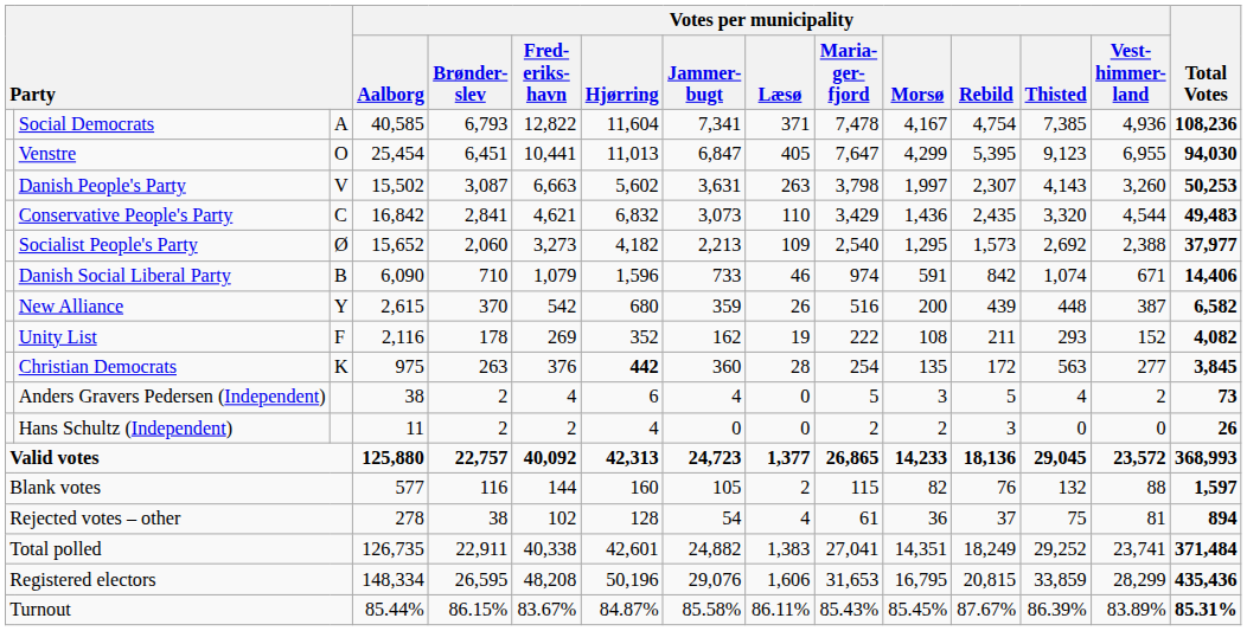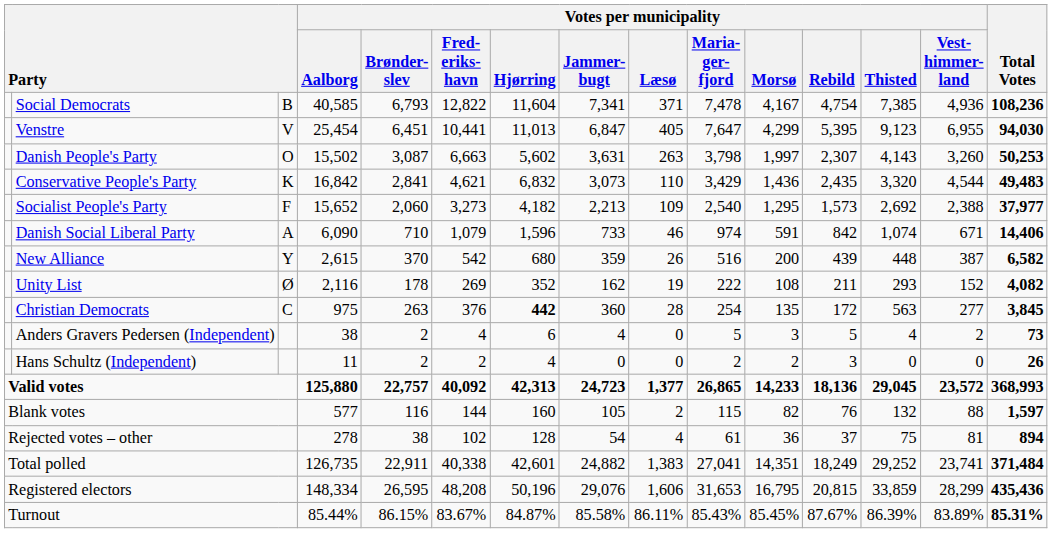Social Democrats | column 3: A -> B
Venstre | column 3: O -> V
Danish People's Party | column 3: V -> O
Conservative People's Party | column 3: C -> K
Socialist People's Party | column 3: Ø -> F
Danish Social Liberal Party | column 3: B -> A
Unity List | column 3: F -> Ø
Christian Democrats | column 3: K -> C
